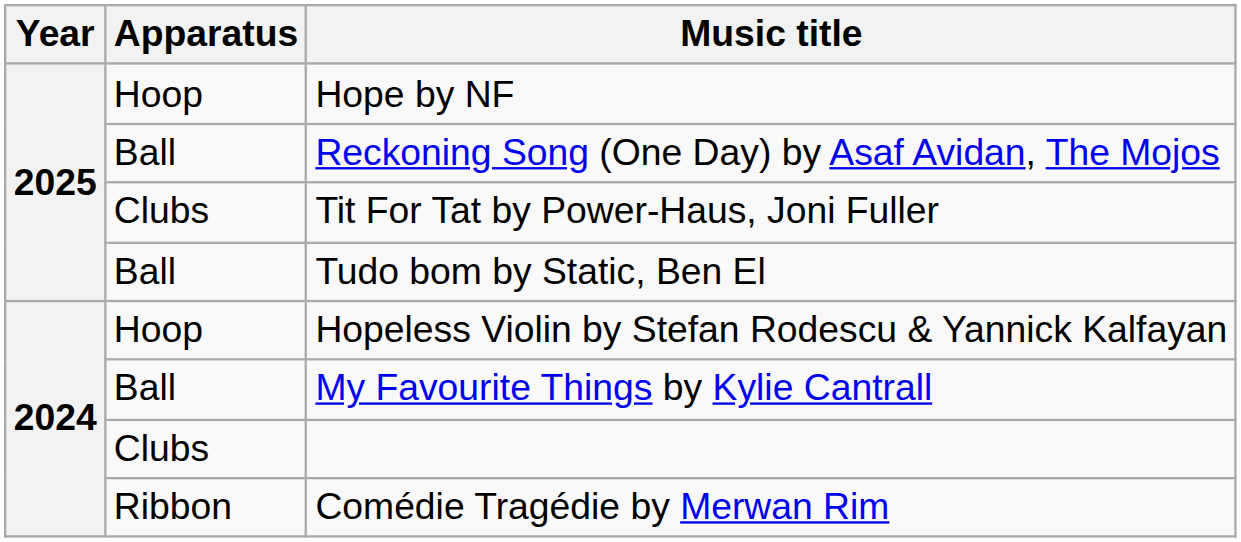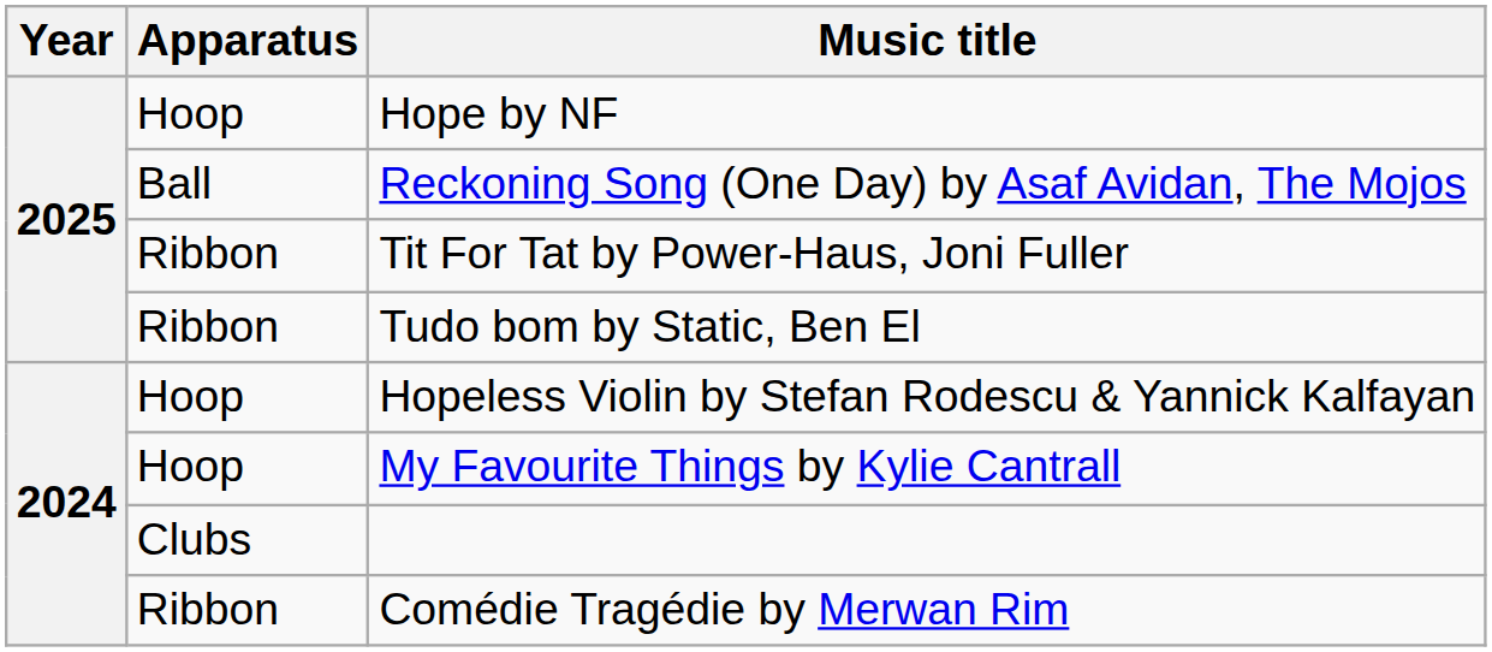Tit For Tat by Power-Haus, Joni Fuller | Apparatus: Clubs -> Ribbon
Tudo bom by Static, Ben El | Apparatus: Ball -> Ribbon
My Favourite Things by Kylie Cantrall | Apparatus: Ball -> Hoop
